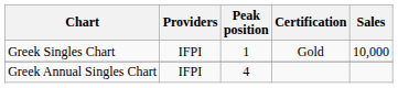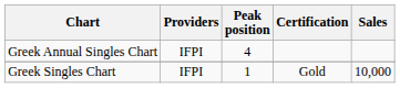rows swapped: Greek Singles Chart <-> Greek Annual Singles Chart
